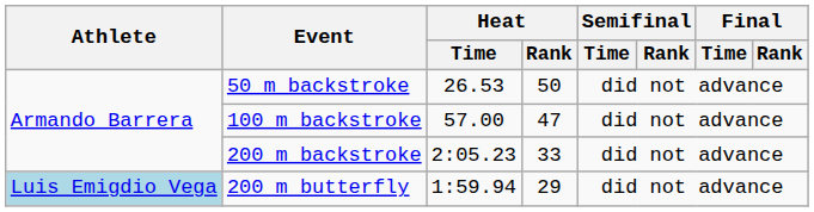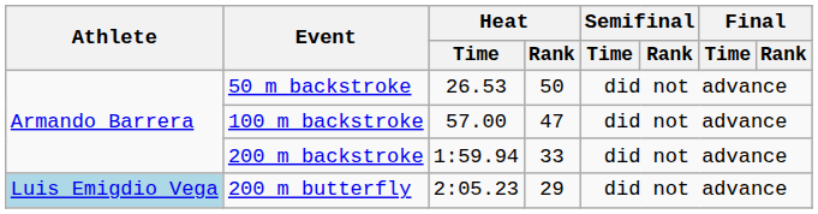200 m backstroke | Heat / Time: 2:05.23 -> 1:59.94
200 m butterfly | Heat / Time: 1:59.94 -> 2:05.23
